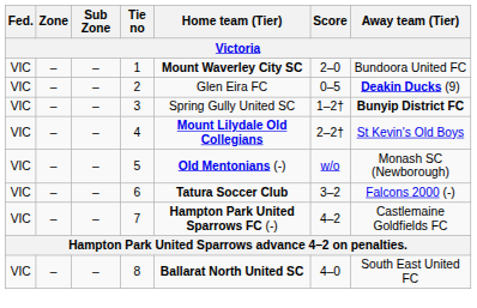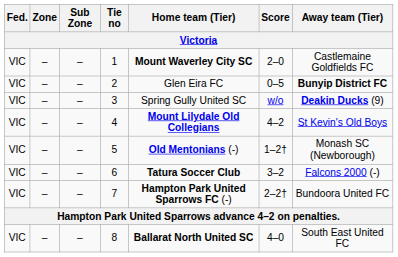1 | Away team (Tier): Bundoora United FC -> Castlemaine Goldfields FC
2 | Away team (Tier): Deakin Ducks (9) -> Bunyip District FC
3 | Score: 1–2† -> w/o
3 | Away team (Tier): Bunyip District FC -> Deakin Ducks (9)
4 | Score: 2–2† -> 4–2
5 | Score: w/o -> 1–2†
7 | Score: 4–2 -> 2–2†
7 | Away team (Tier): Castlemaine Goldfields FC -> Bundoora United FC
